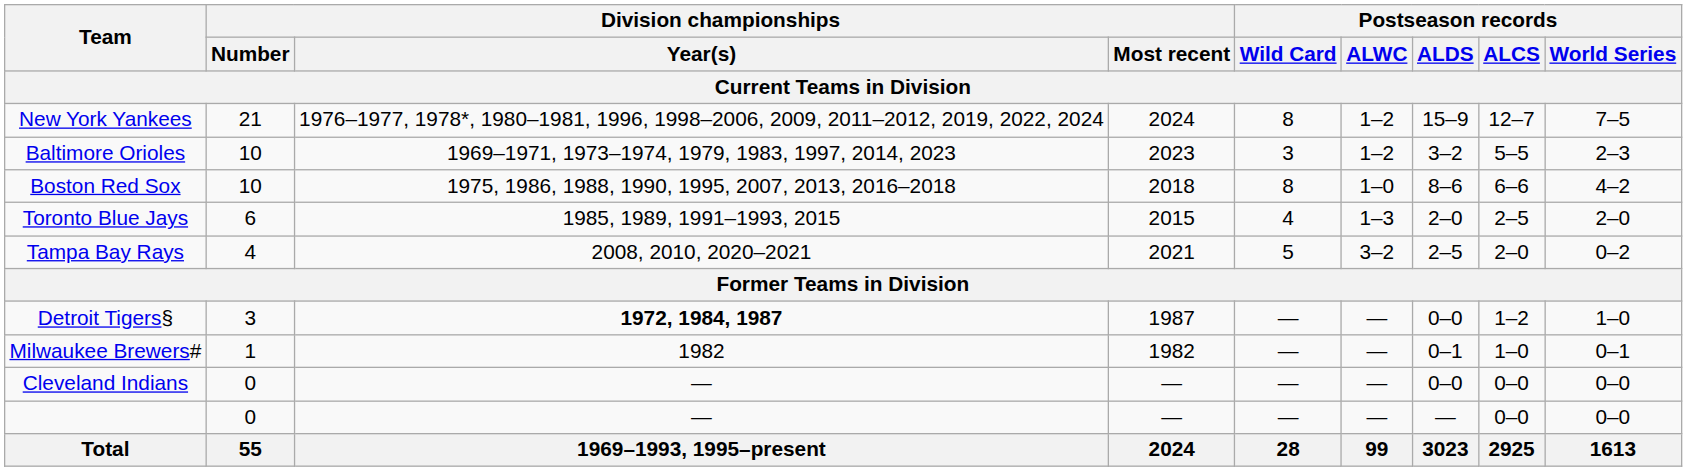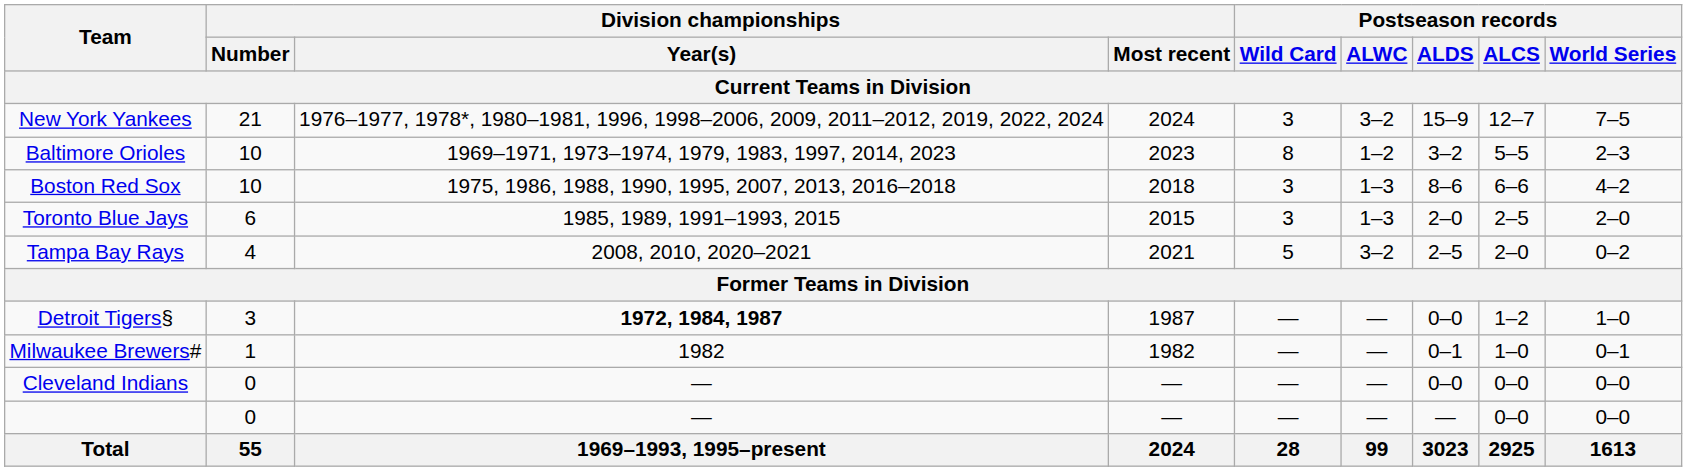New York Yankees | Postseason records / Wild Card: 8 -> 3
New York Yankees | Postseason records / ALWC: 1–2 -> 3–2
Baltimore Orioles | Postseason records / Wild Card: 3 -> 8
Boston Red Sox | Postseason records / Wild Card: 8 -> 3
Boston Red Sox | Postseason records / ALWC: 1–0 -> 1–3
Toronto Blue Jays | Postseason records / Wild Card: 4 -> 3
